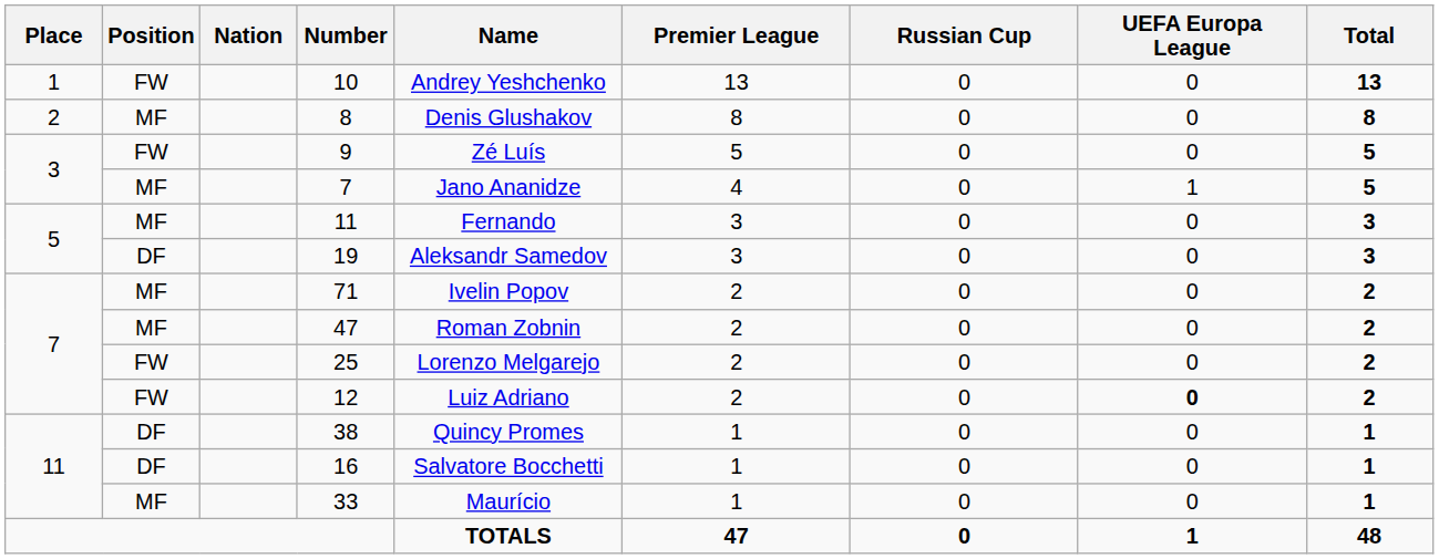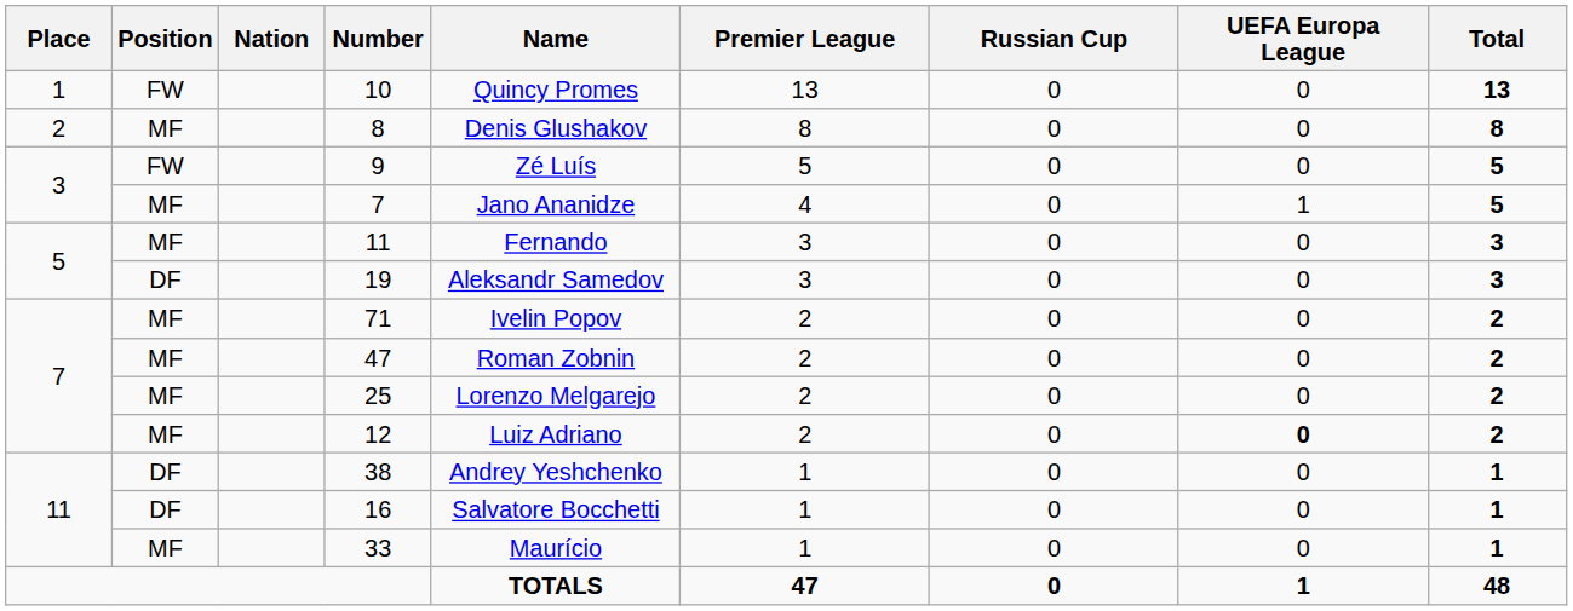10 | Name: Andrey Yeshchenko -> Quincy Promes
25 | Position: FW -> MF
12 | Position: FW -> MF
38 | Name: Quincy Promes -> Andrey Yeshchenko
